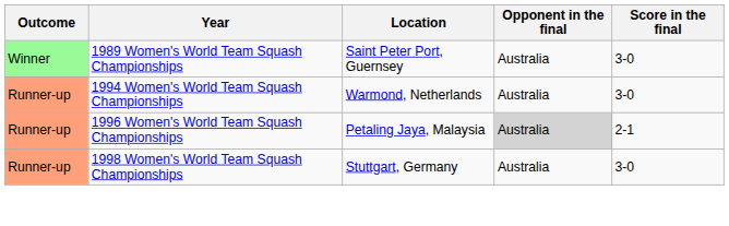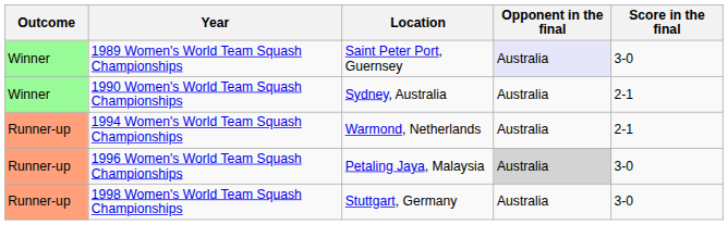1989 Women's World Team Squash Championships | Opponent in the final: no background -> lavender background
+ row: Winner | 1990 Women's World Team Squash Championships | Sydney, Australia | Australia | 2-1
1994 Women's World Team Squash Championships | Score in the final: 3-0 -> 2-1
1996 Women's World Team Squash Championships | Score in the final: 2-1 -> 3-0
